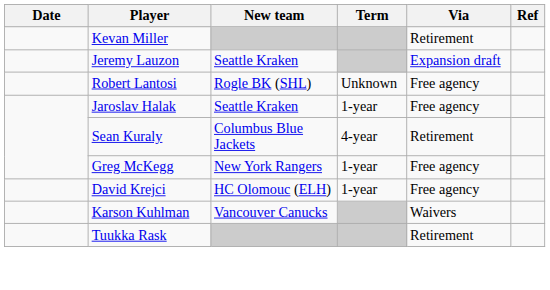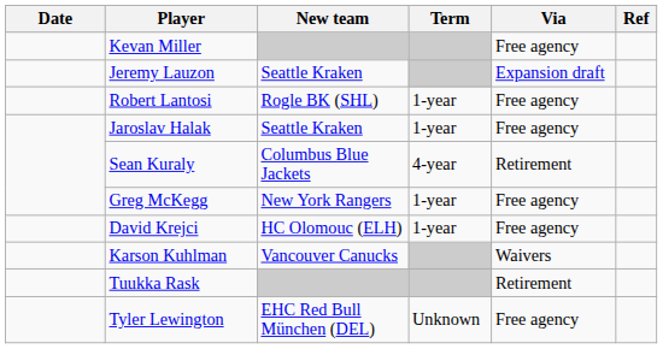Kevan Miller | Via: Retirement -> Free agency
Robert Lantosi | Term: Unknown -> 1-year
+ row: Tyler Lewington | EHC Red Bull München (DEL) | Unknown | Free agency
